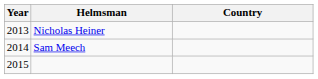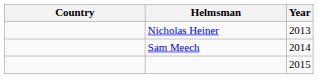columns swapped: Year <-> Country
